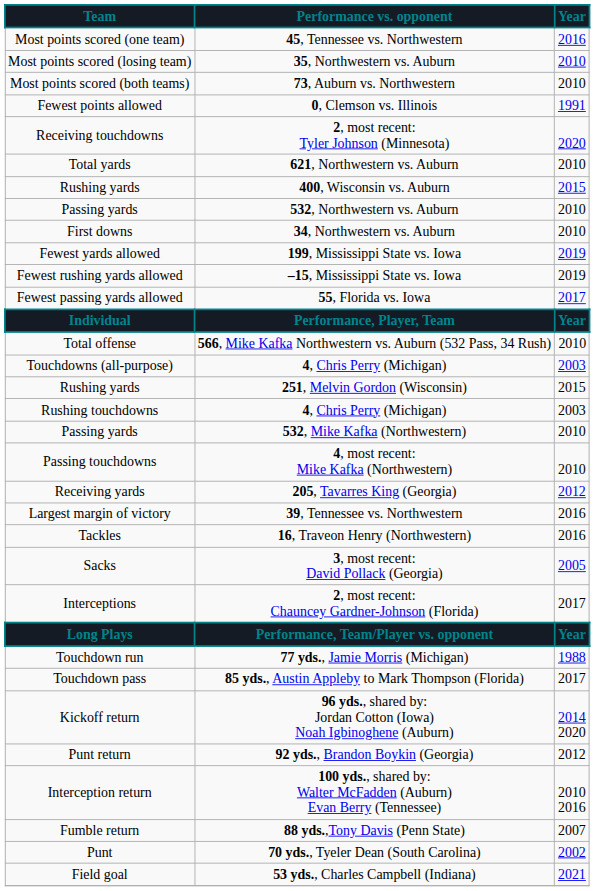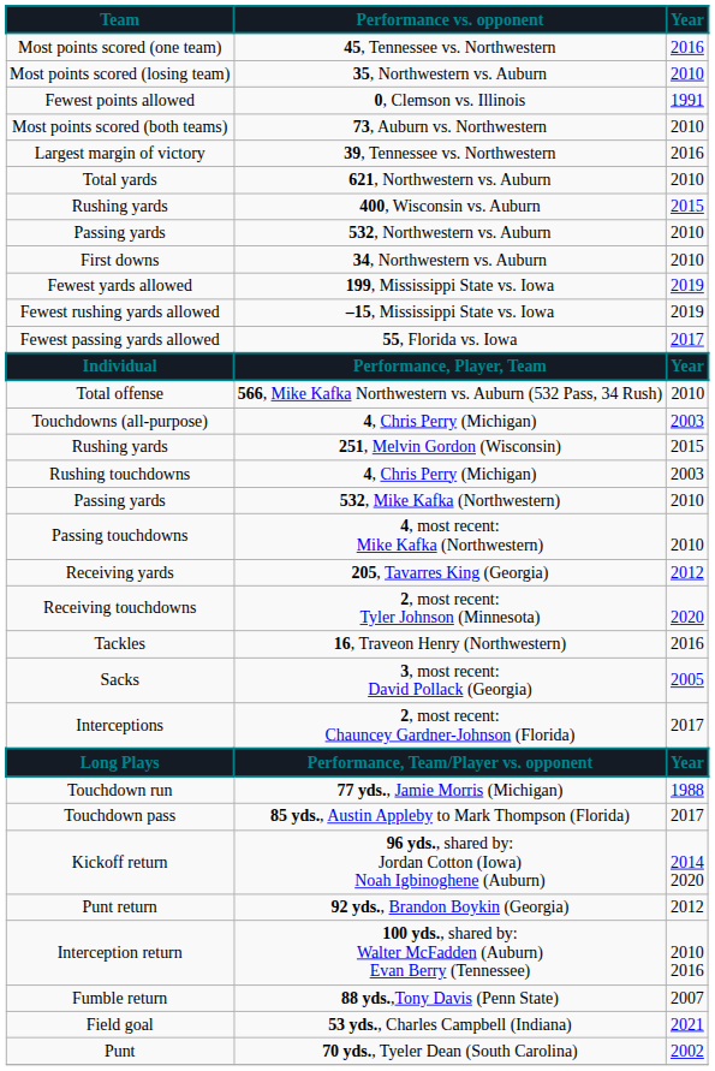rows swapped: 73, Auburn vs. Northwestern <-> 0, Clemson vs. Illinois
rows swapped: 39, Tennessee vs. Northwestern <-> 2, most recent: Tyler Johnson (Minnesota)
rows swapped: 70 yds., Tyeler Dean (South Carolina) <-> 53 yds., Charles Campbell (Indiana)
